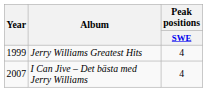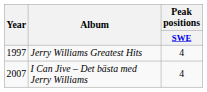Jerry Williams Greatest Hits | Year: 1999 -> 1997
